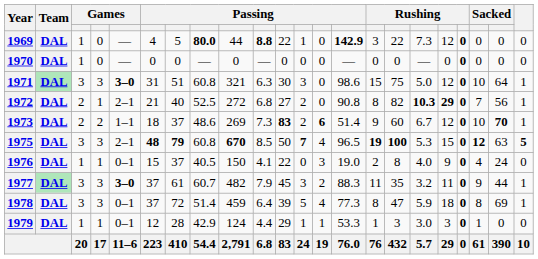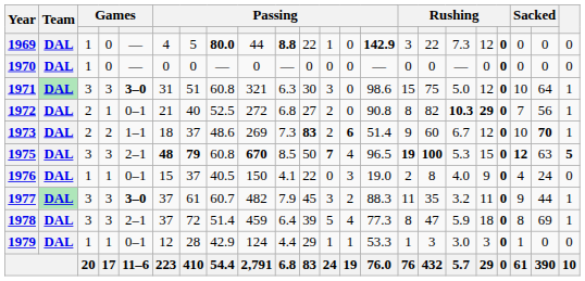1972 | column 5: 2–1 -> 0–1
1978 | column 5: 0–1 -> 2–1
